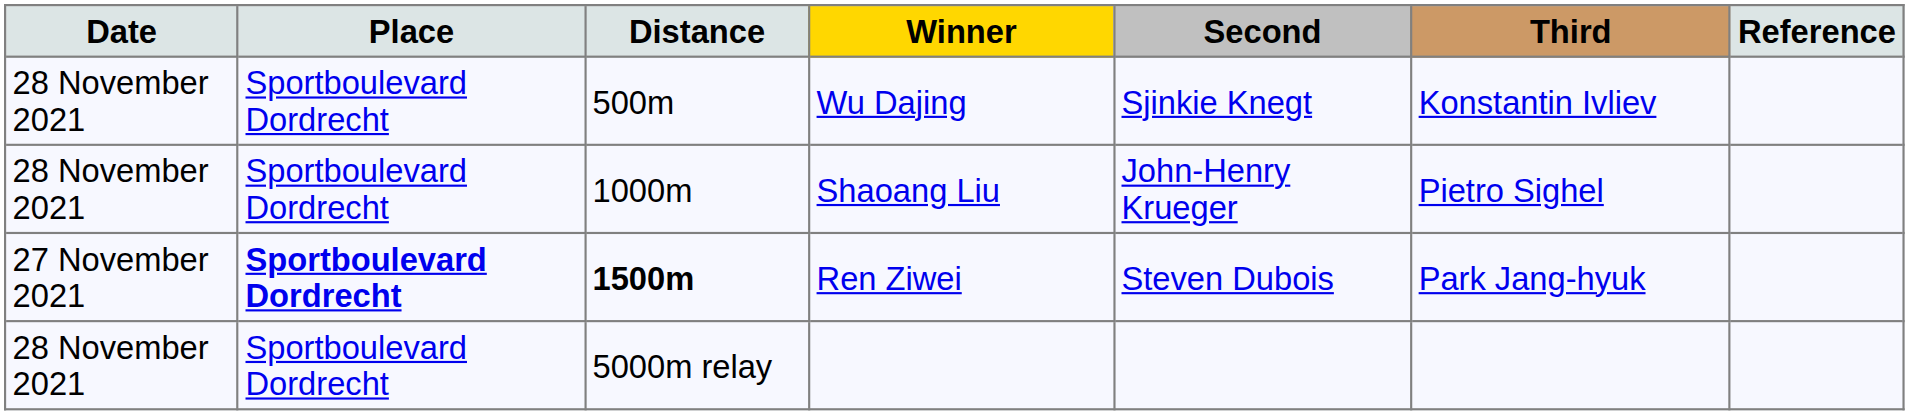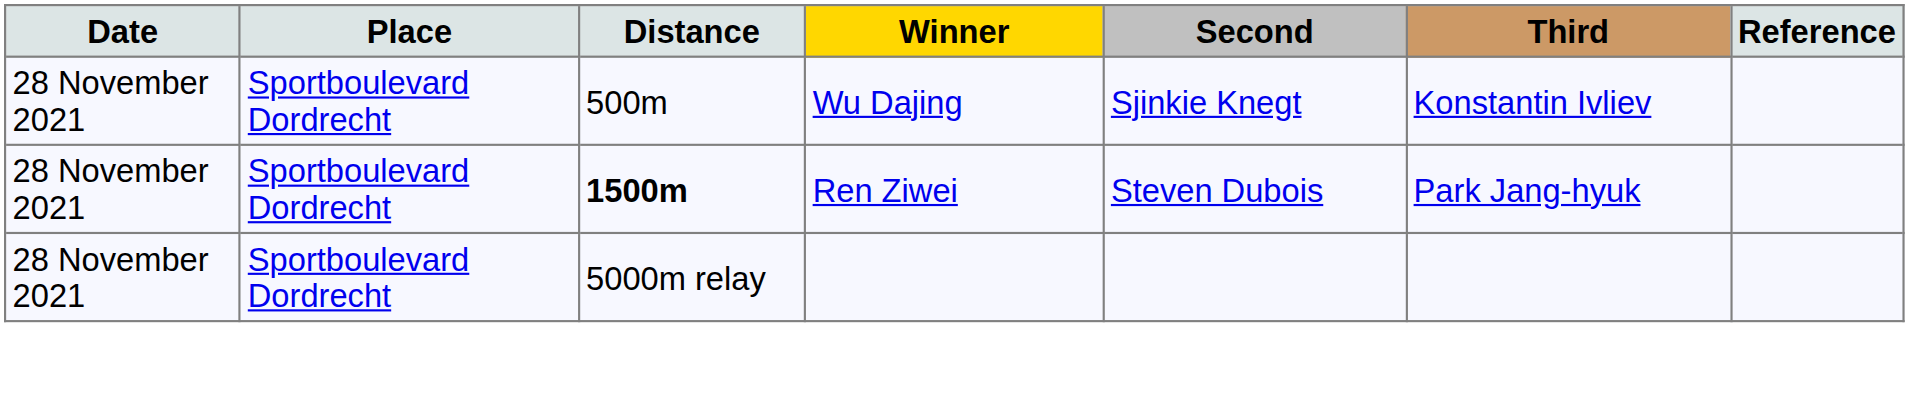- row: 28 November 2021 | Sportboulevard Dordrecht | 1000m | Shaoang Liu | John-Henry Krueger | Pietro Sighel
Ren Ziwei | Date: 27 November 2021 -> 28 November 2021
Ren Ziwei | Place: bold -> normal
